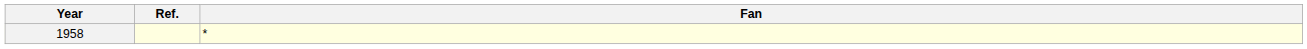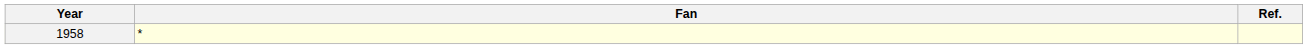columns swapped: Fan <-> Ref.
